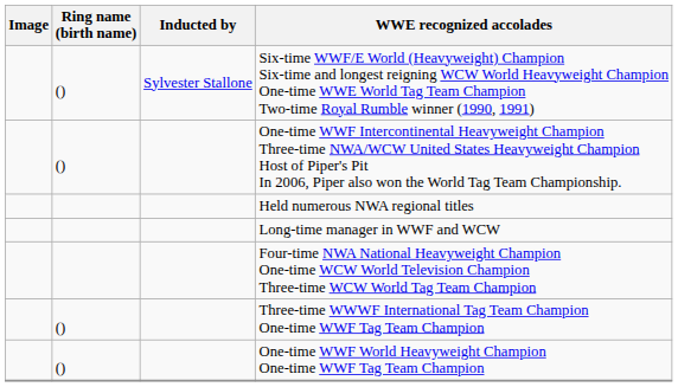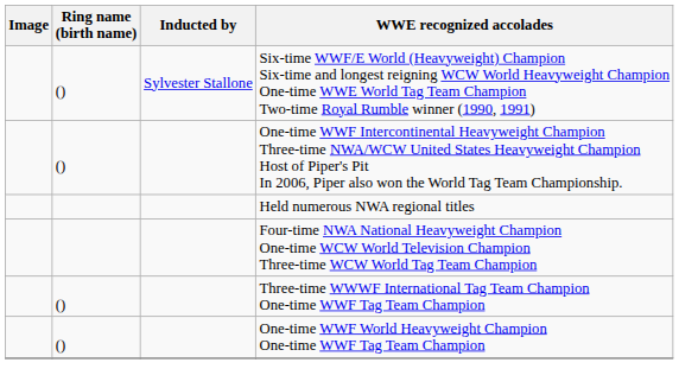- row: Long-time manager in WWF and WCW
